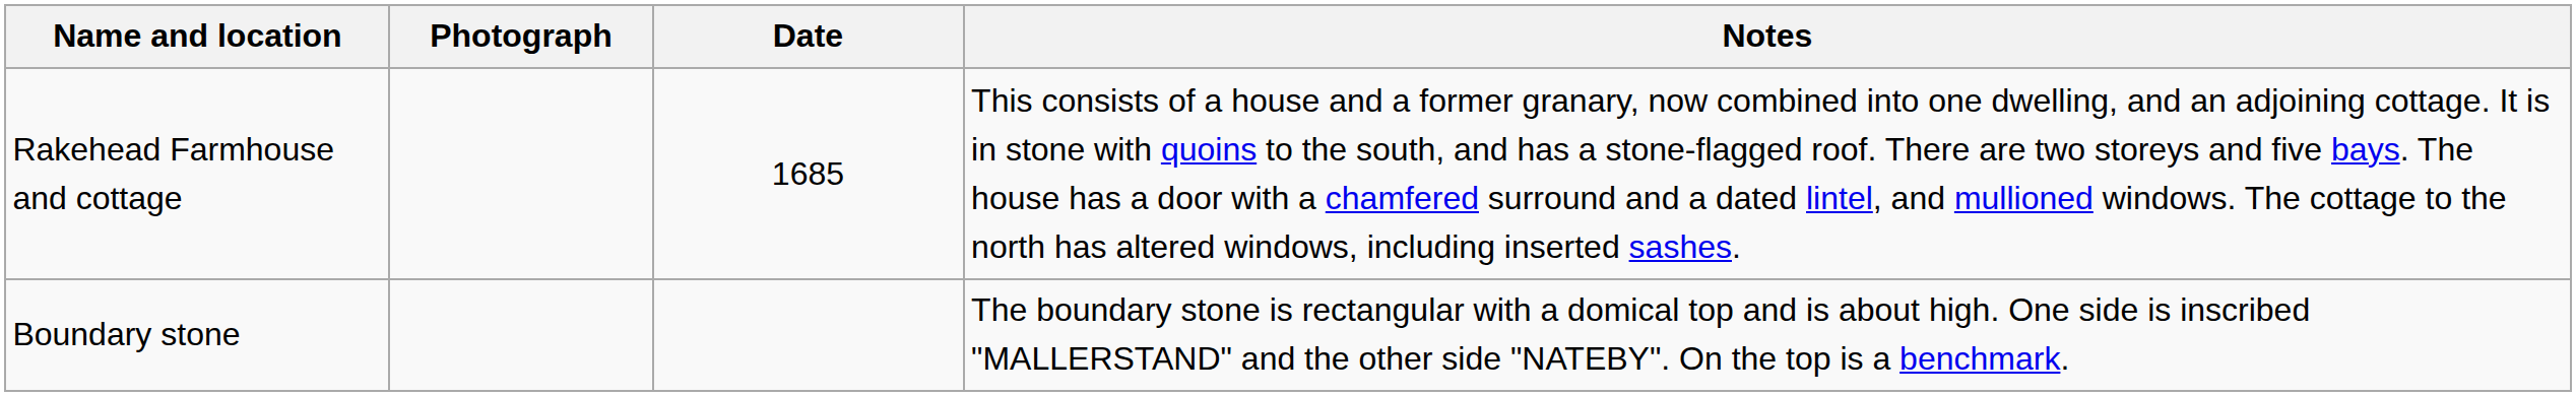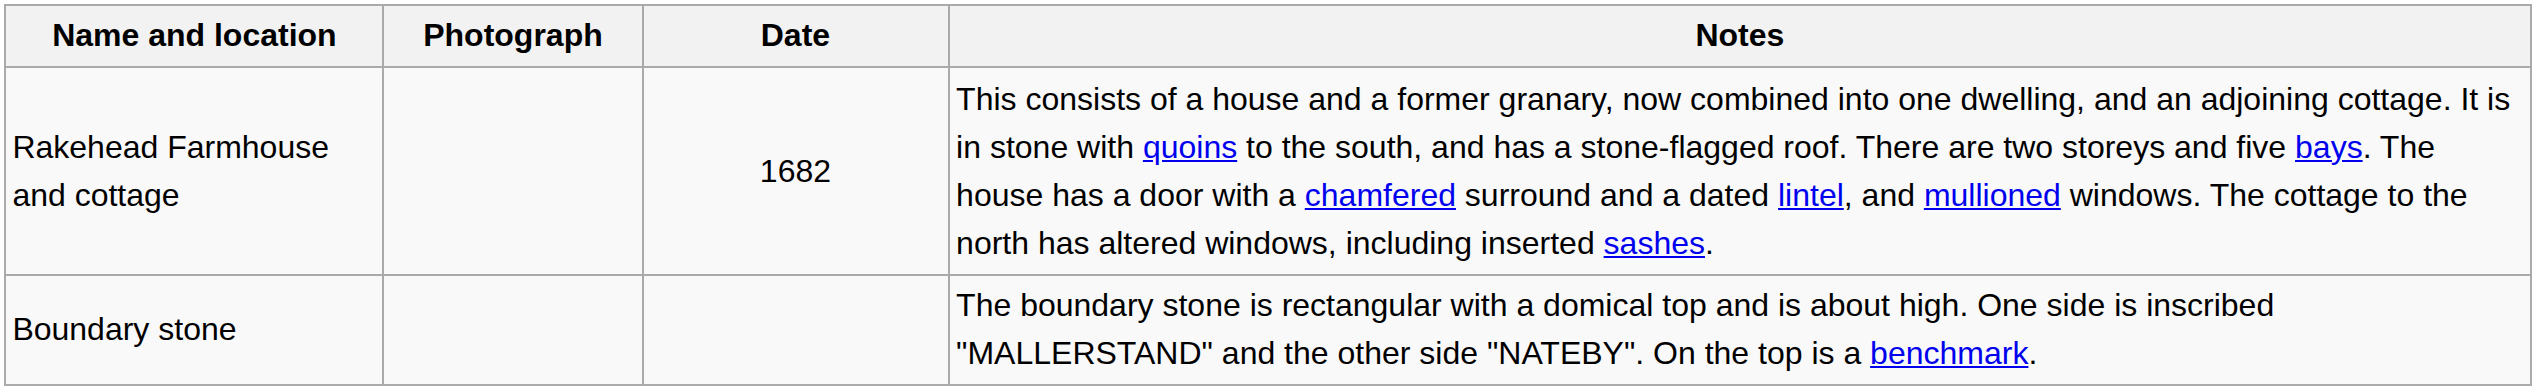Rakehead Farmhouse and cottage | Date: 1685 -> 1682
